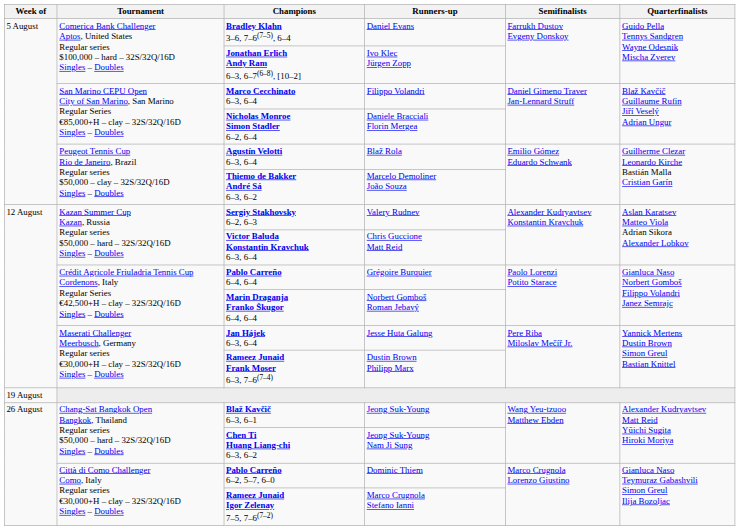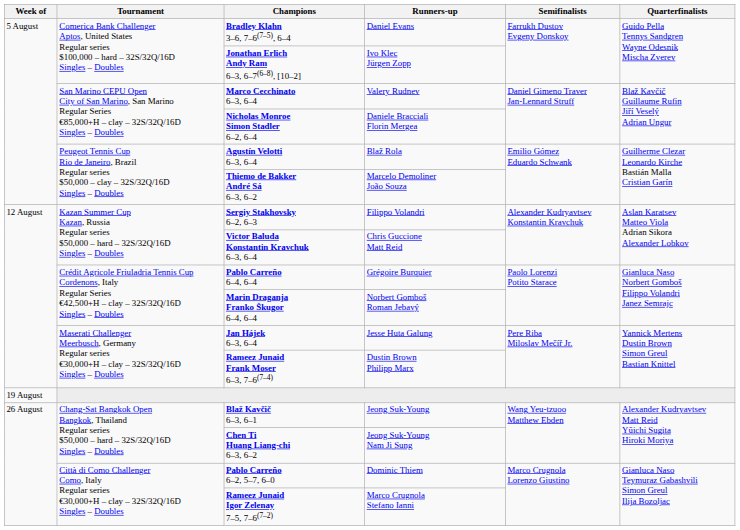Marco Cecchinato 6–3, 6–4 | Runners-up: Filippo Volandri -> Valery Rudnev
Sergiy Stakhovsky 6–2, 6–3 | Runners-up: Valery Rudnev -> Filippo Volandri
